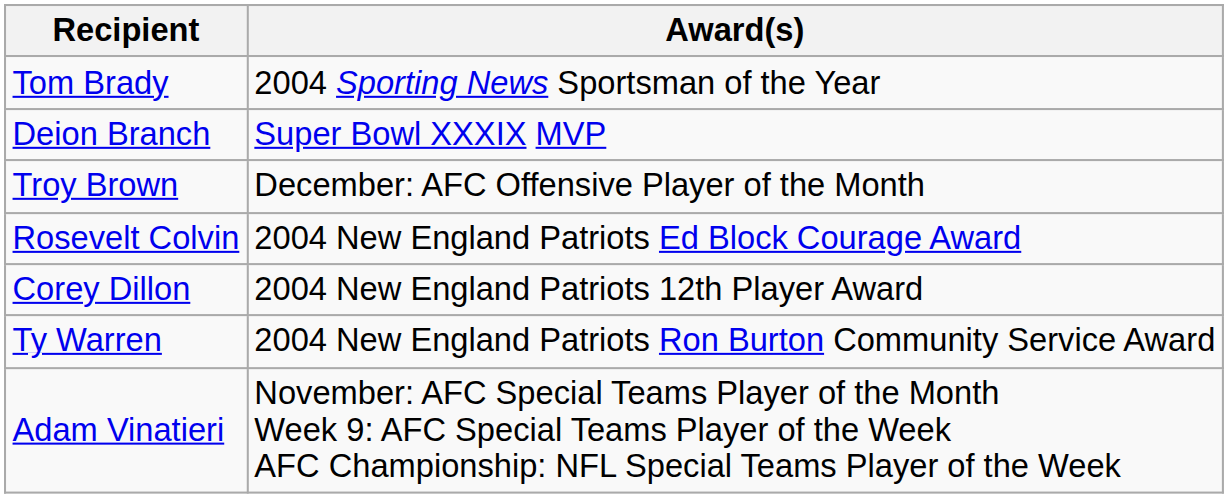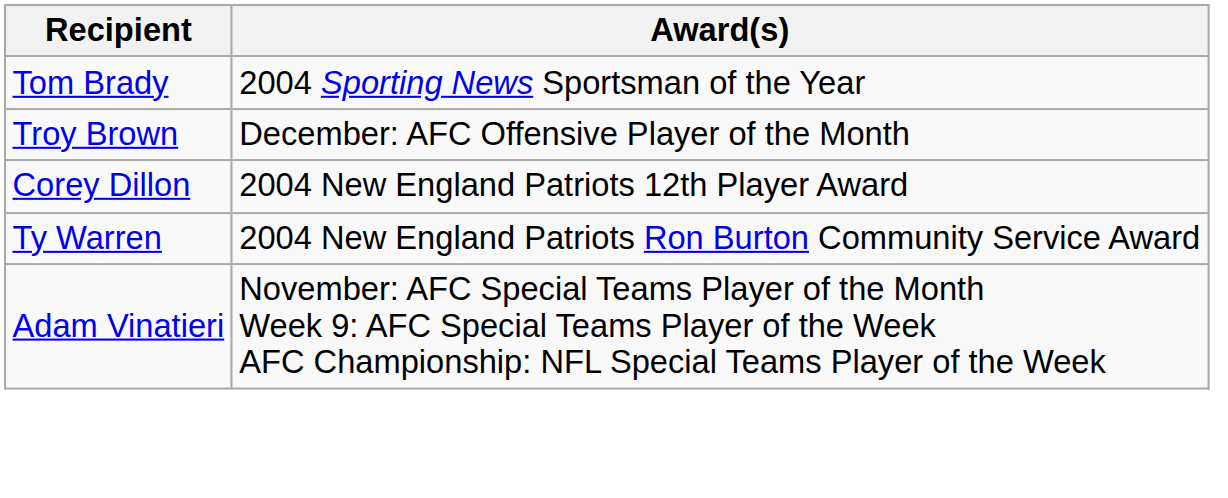- row: Deion Branch | Super Bowl XXXIX MVP
- row: Rosevelt Colvin | 2004 New England Patriots Ed Block Courage Award
